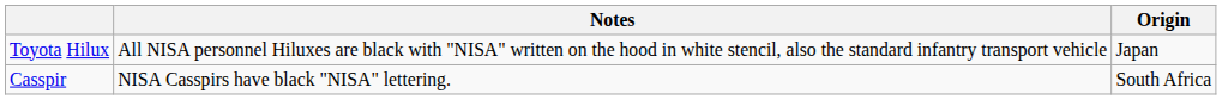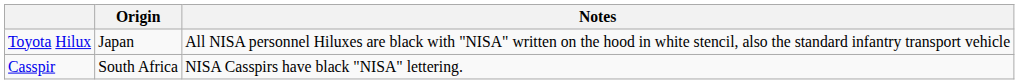columns swapped: Origin <-> Notes
